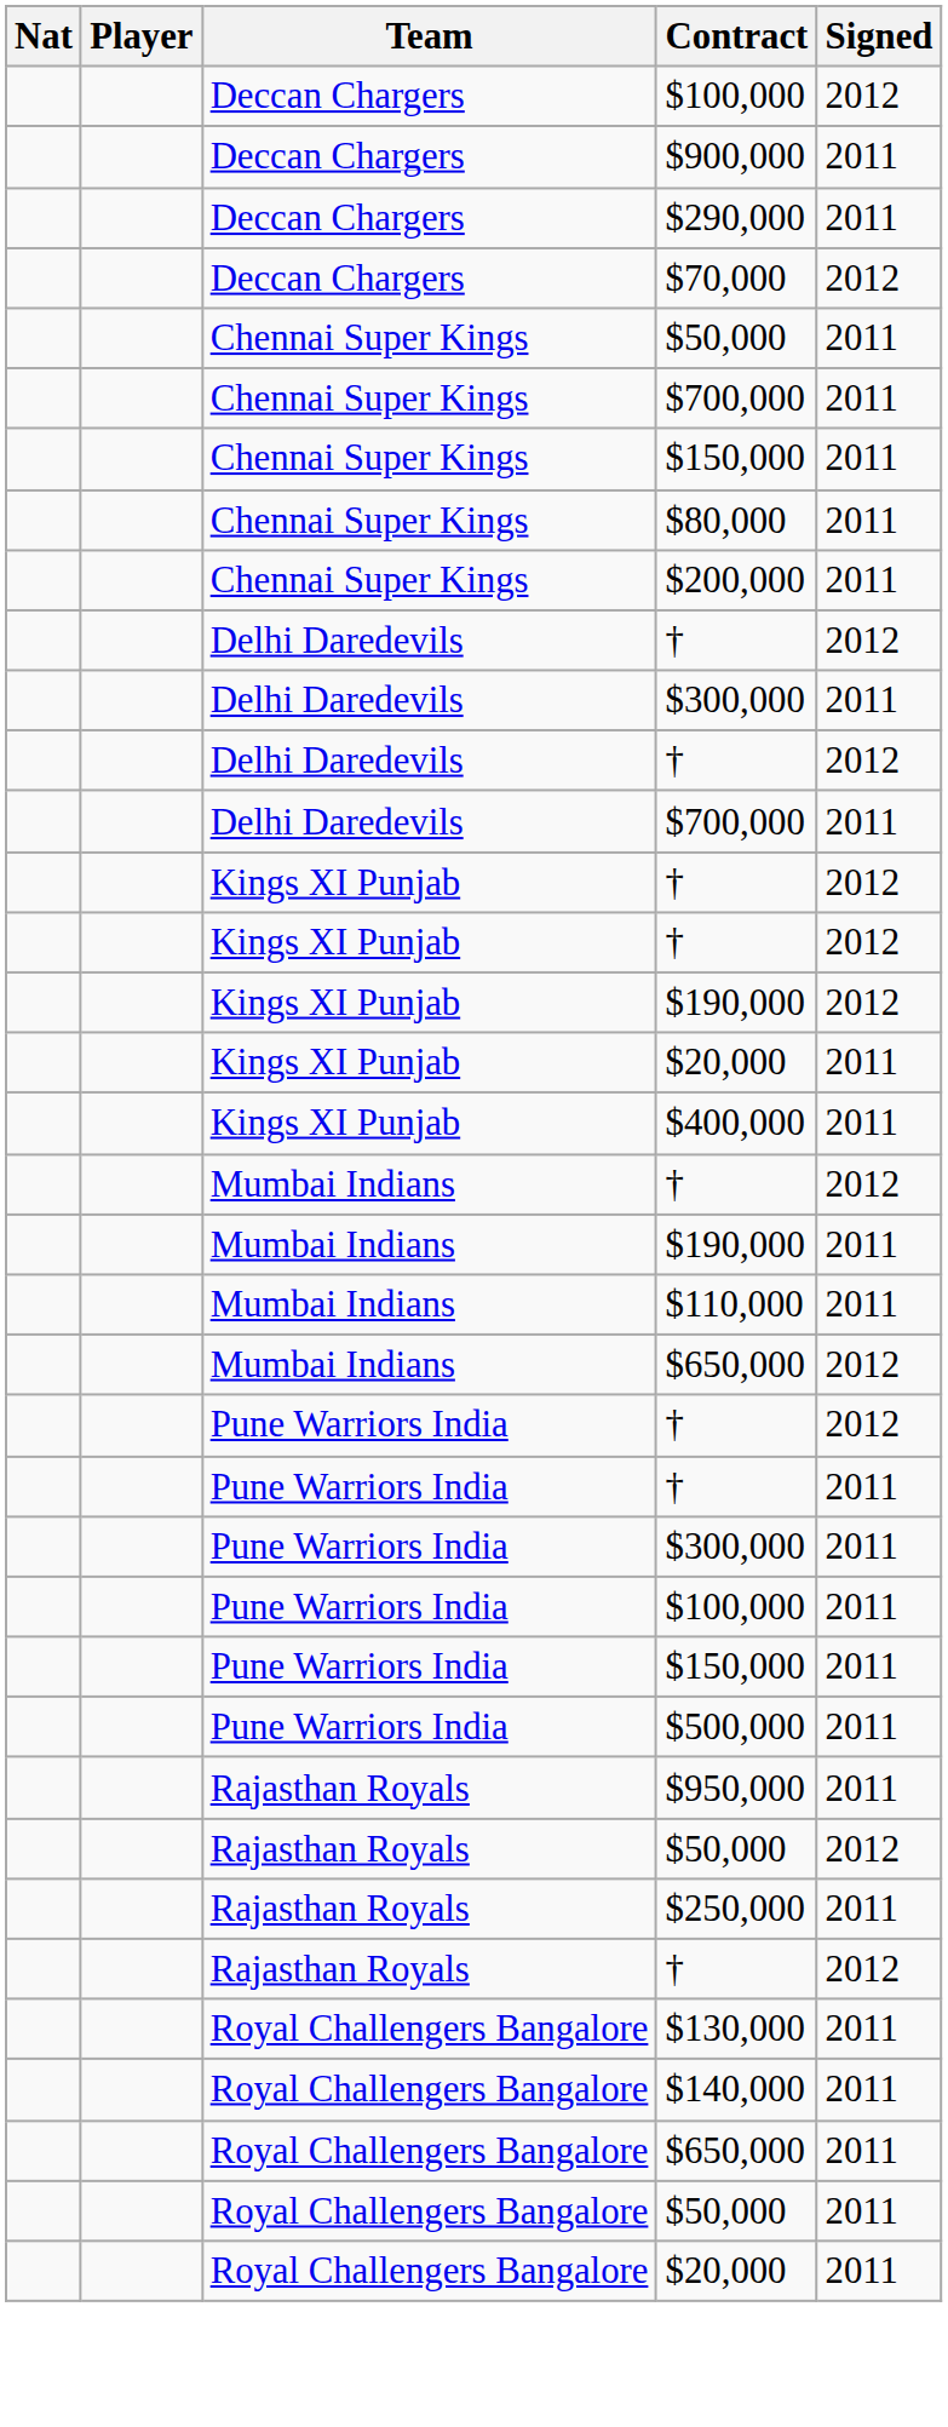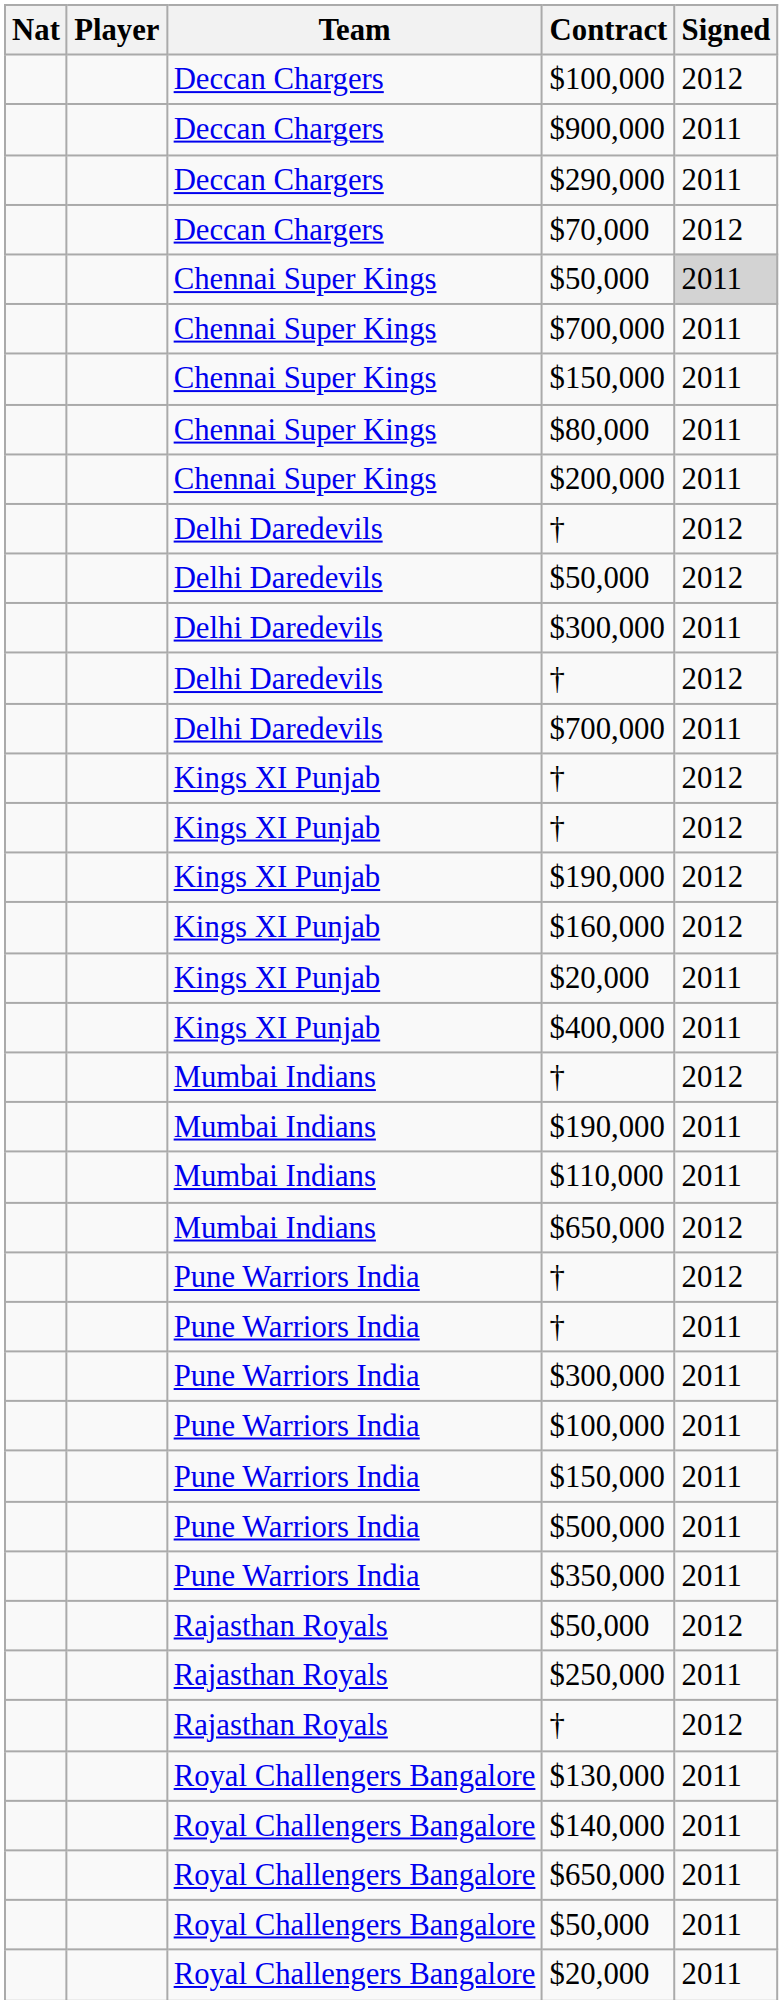Chennai Super Kings / $50,000 | Signed: no background -> lightgrey background
+ row: Delhi Daredevils | $50,000 | 2012
+ row: Kings XI Punjab | $160,000 | 2012
+ row: Pune Warriors India | $350,000 | 2011
- row: Rajasthan Royals | $950,000 | 2011
